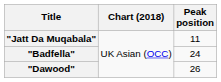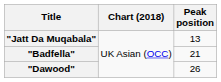"Jatt Da Muqabala" | Peak position: 11 -> 13
"Badfella" | Peak position: 24 -> 21
